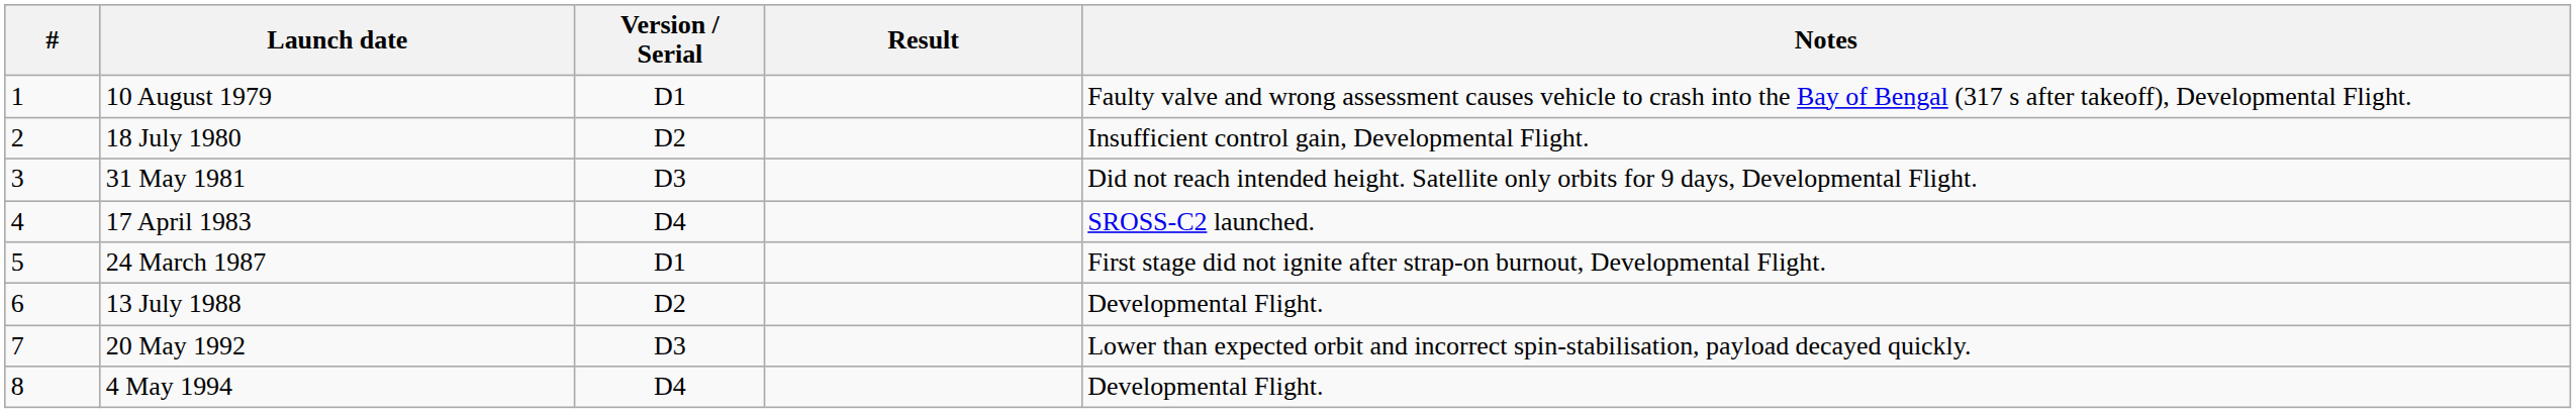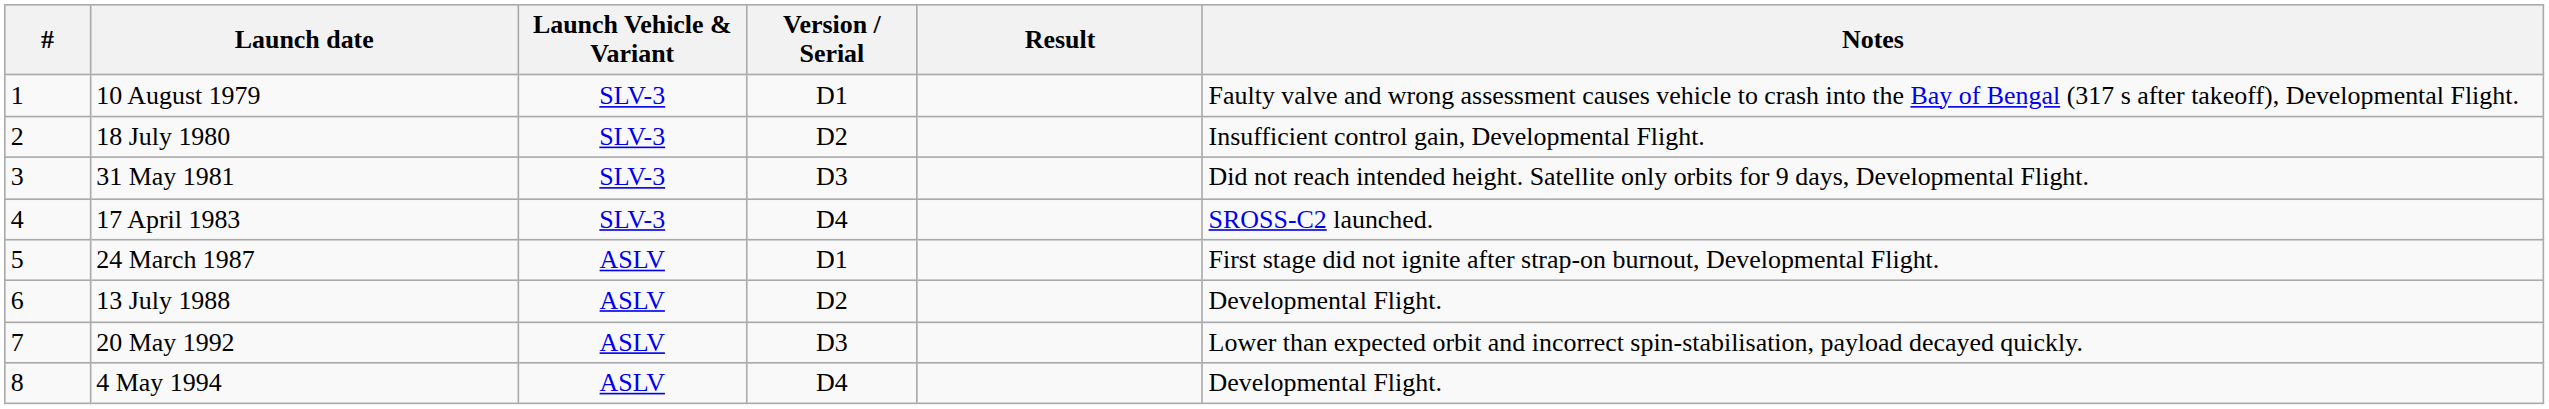+ column: Launch Vehicle & Variant | SLV-3 | SLV-3 | SLV-3 | SLV-3 | ASLV | ASLV | ASLV | ASLV
